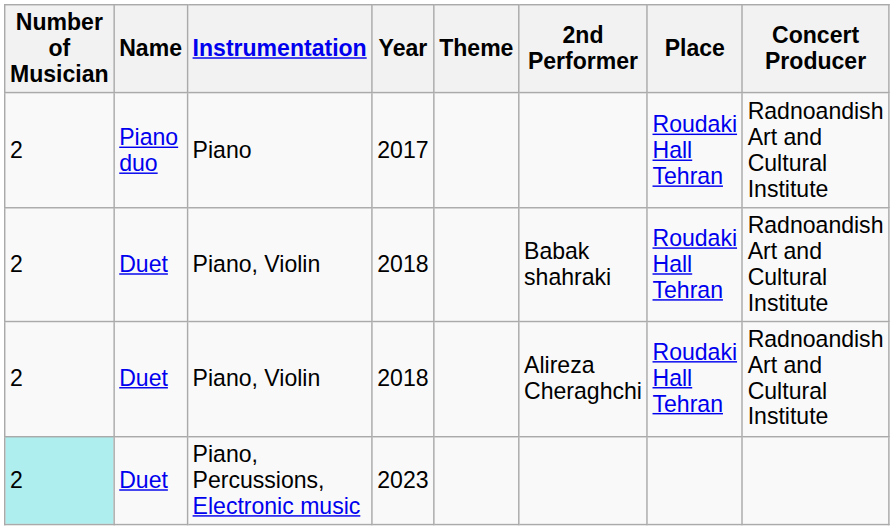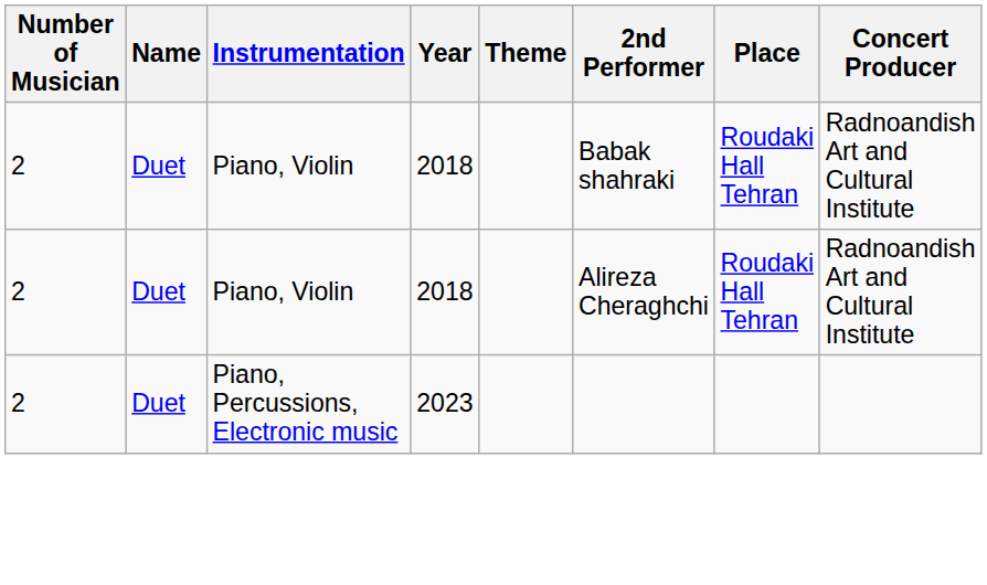- row: 2 | Piano duo | Piano | 2017 | Roudaki Hall Tehran | Radnoandish Art and Cultural Institute
Piano, Percussions, Electronic music | Number of Musician: paleturquoise background -> no background
